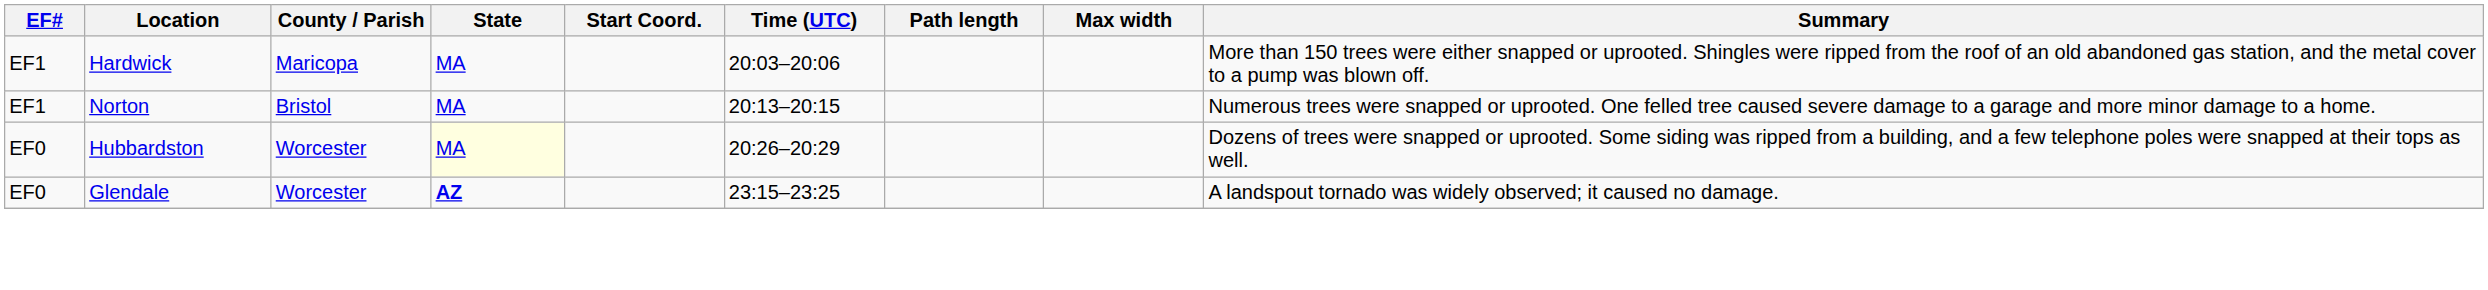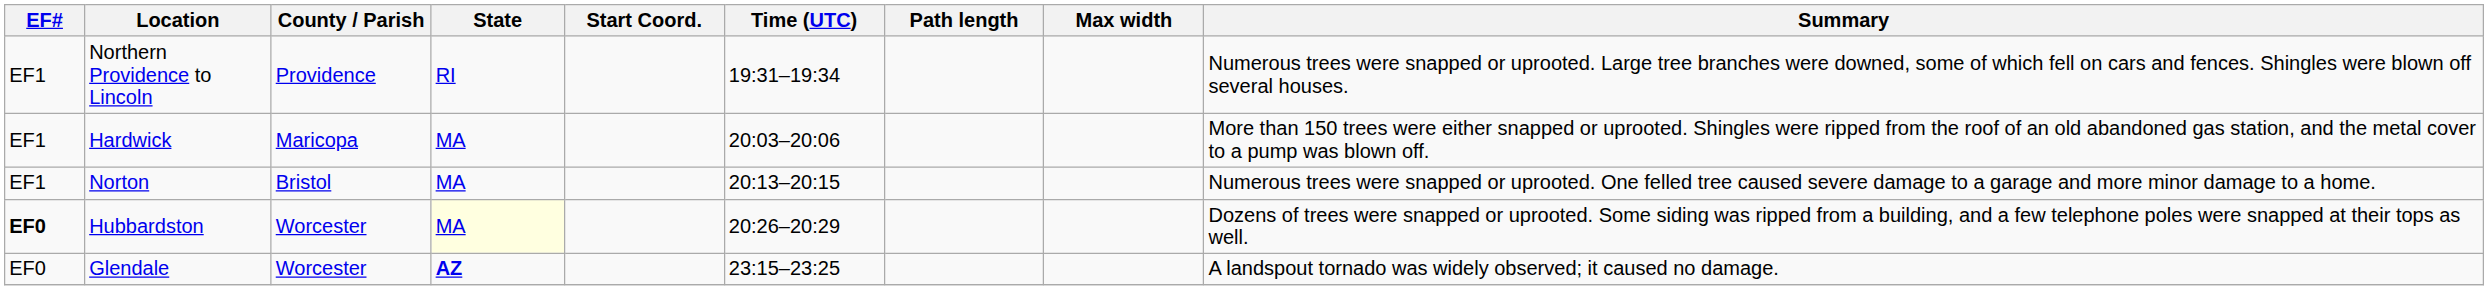+ row: EF1 | Northern Providence to Lincoln | Providence | RI | 19:31–19:34 | Numerous trees were snapped or uprooted. Large tree branches were downed, some of which fell on cars and fences. Shingles were blown off several houses.
Hubbardston | EF#: normal -> bold
